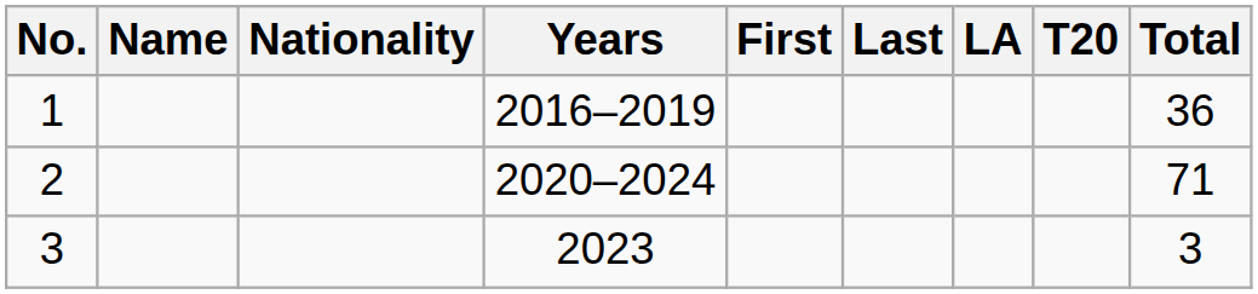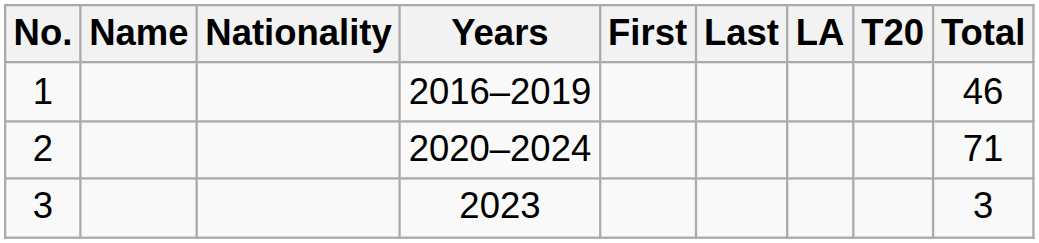1 | Total: 36 -> 46
